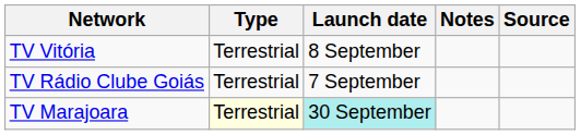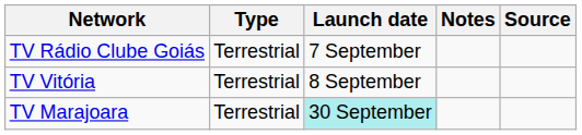rows swapped: TV Rádio Clube Goiás <-> TV Vitória
TV Marajoara | Type: lightyellow background -> no background
